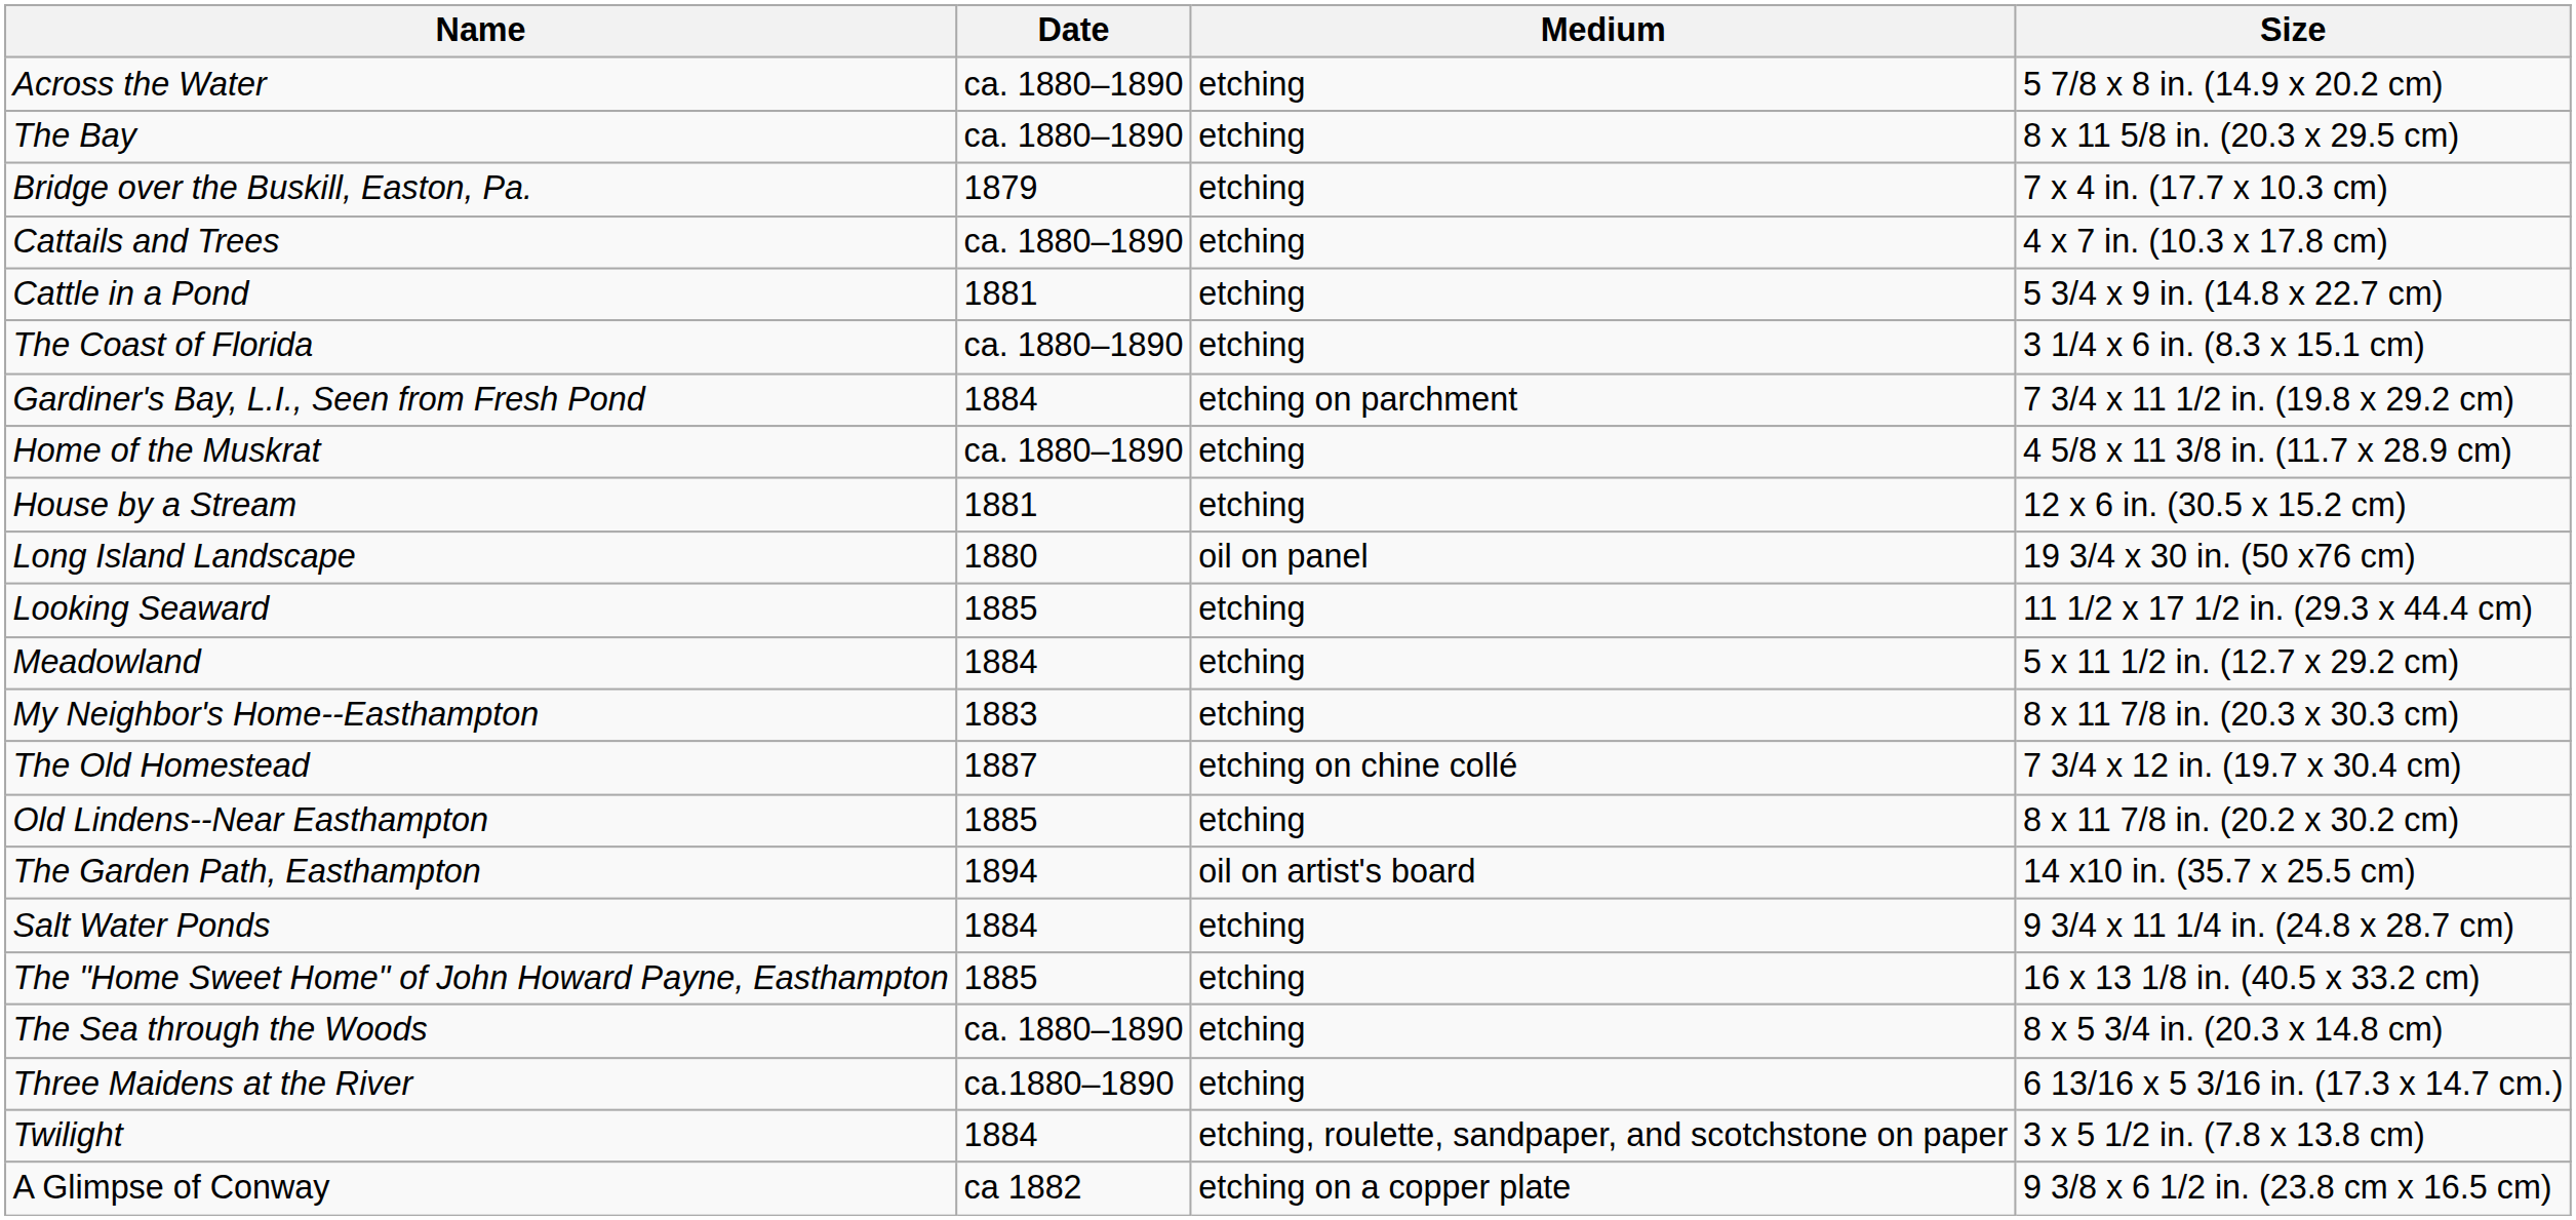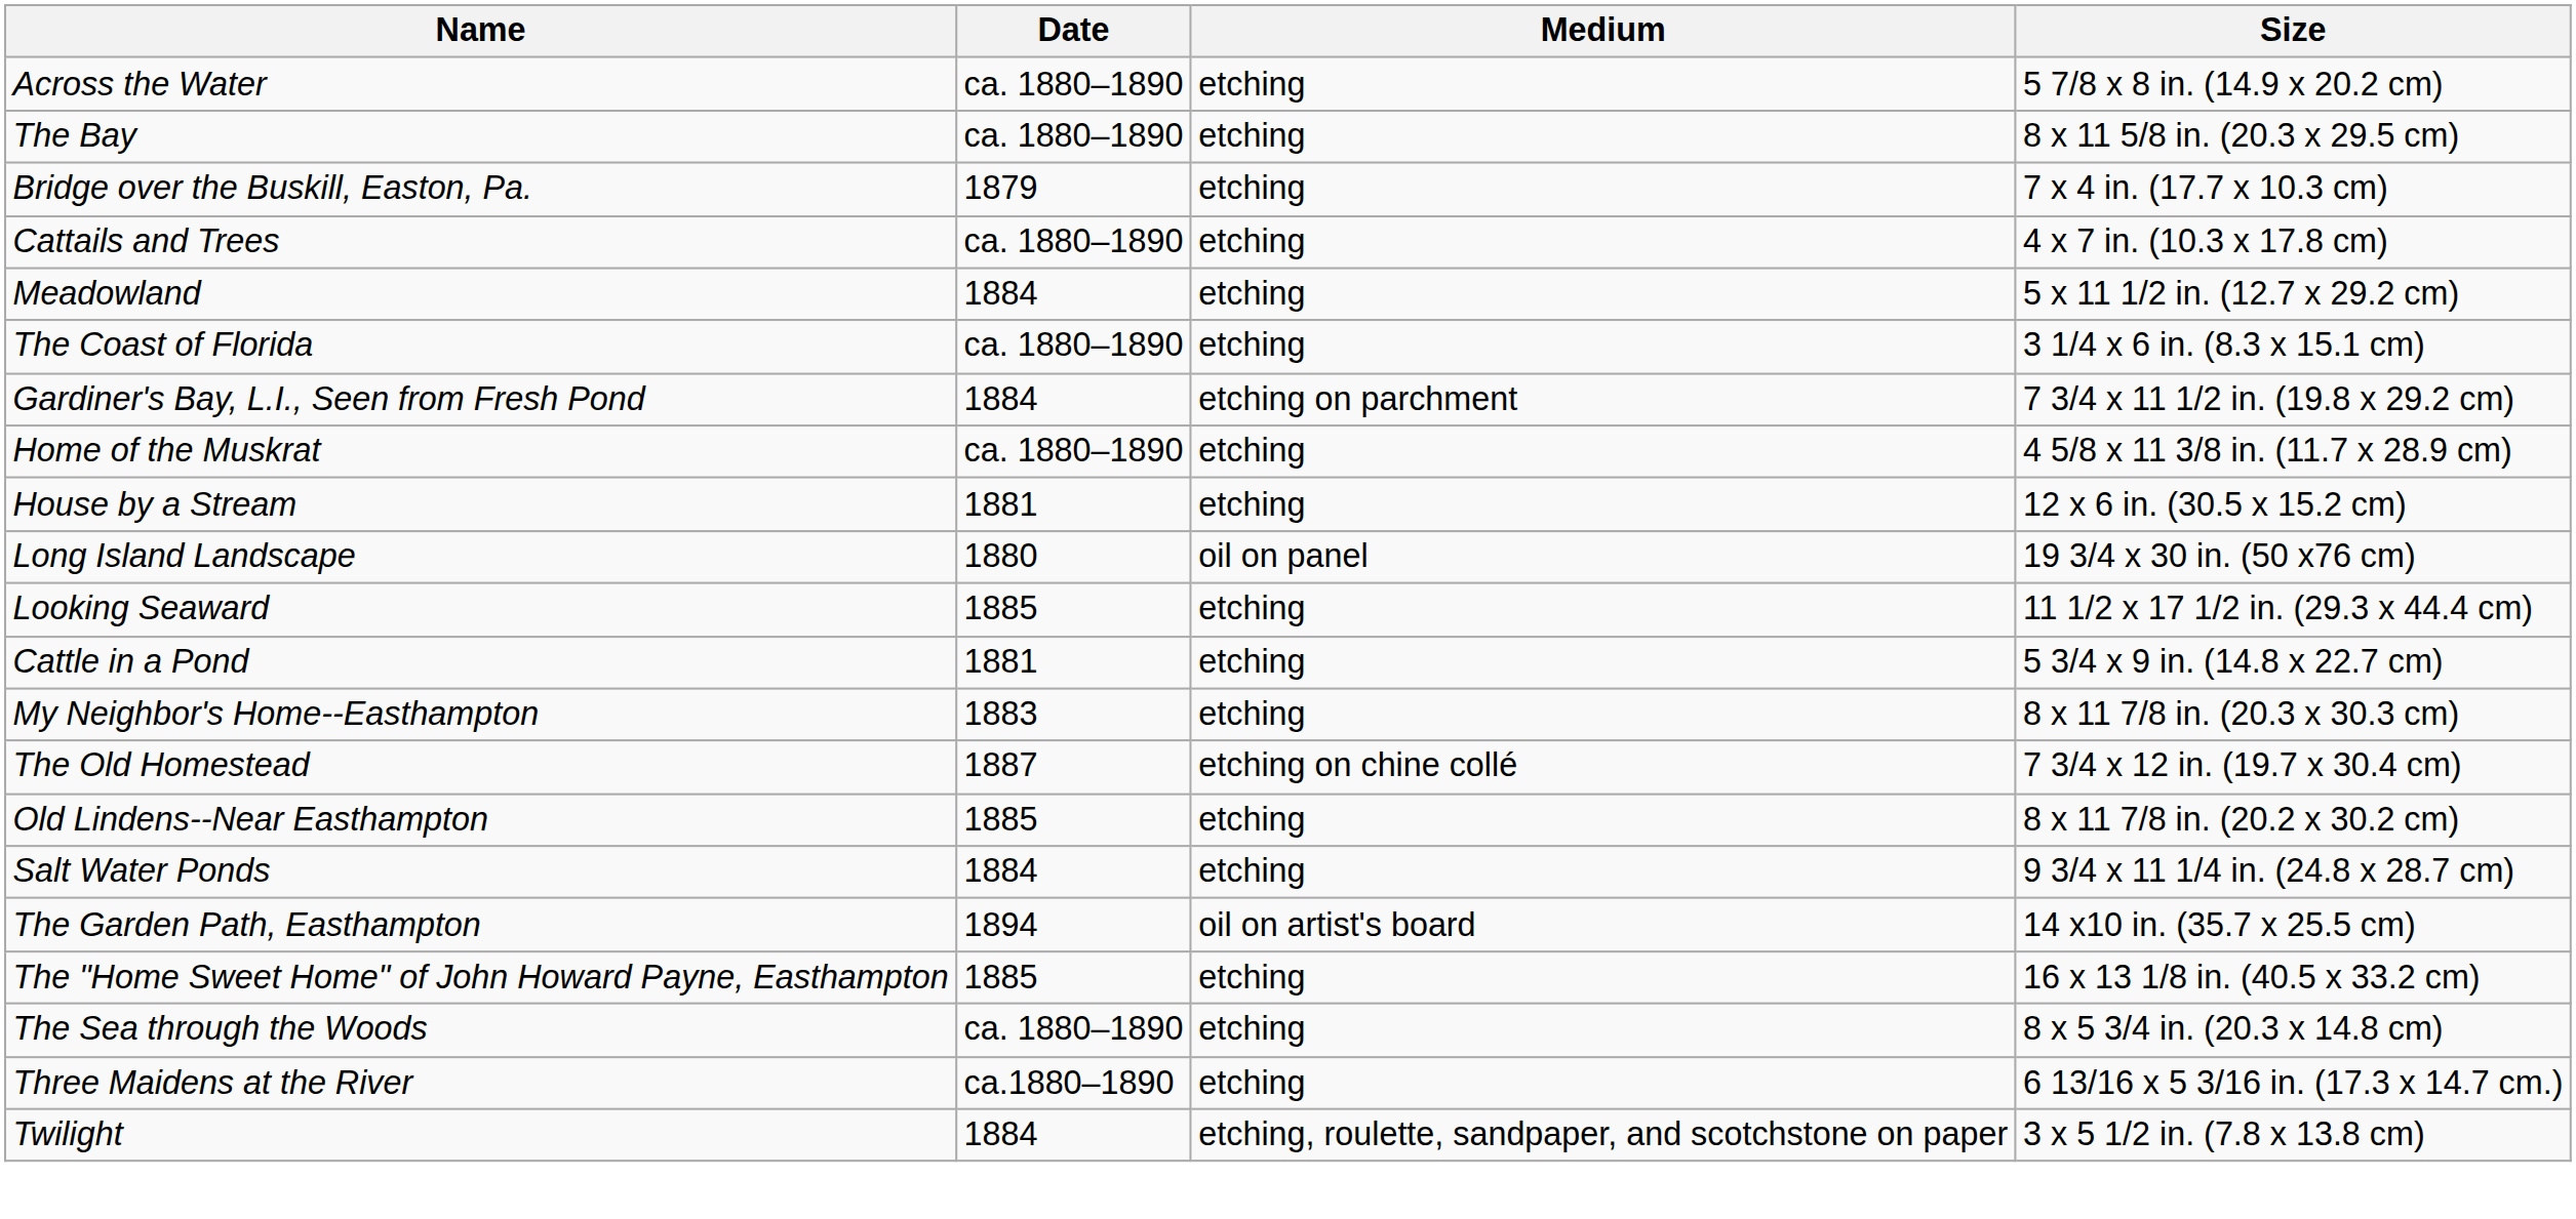rows swapped: Cattle in a Pond <-> Meadowland
rows swapped: Salt Water Ponds <-> The Garden Path, Easthampton
- row: A Glimpse of Conway | ca 1882 | etching on a copper plate | 9 3/8 x 6 1/2 in. (23.8 cm x 16.5 cm)
